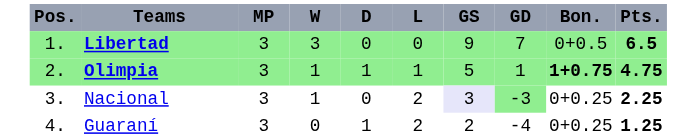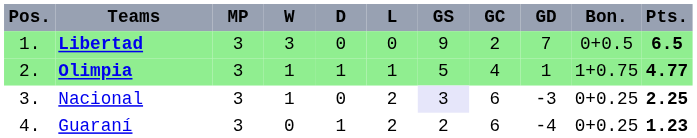+ column: GC | 2 | 4 | 6 | 6
Olimpia | Bon.: bold -> normal
Olimpia | Pts.: 4.75 -> 4.77
Nacional | GD: lightgreen background -> no background
Guaraní | Pts.: 1.25 -> 1.23
